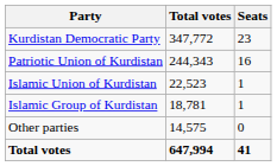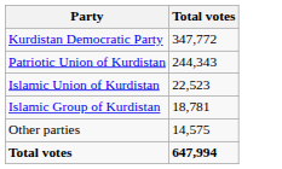- column: Seats | 23 | 16 | 1 | 1 | 0 | 41
